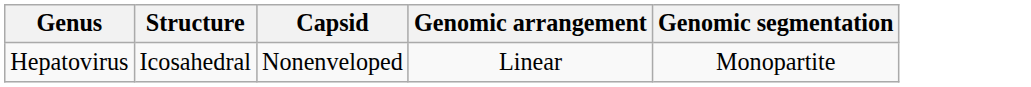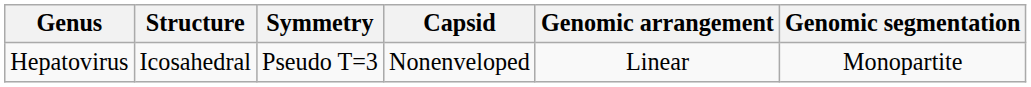+ column: Symmetry | Pseudo T=3
